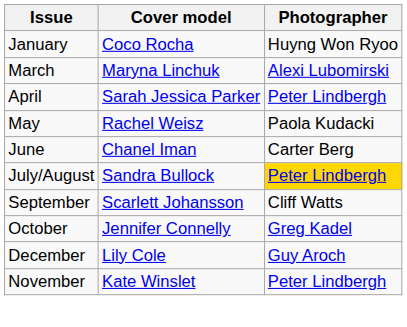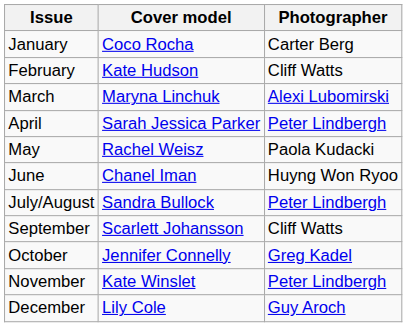January | Photographer: Huyng Won Ryoo -> Carter Berg
+ row: February | Kate Hudson | Cliff Watts
June | Photographer: Carter Berg -> Huyng Won Ryoo
July/August | Photographer: gold background -> no background
rows swapped: November <-> December
